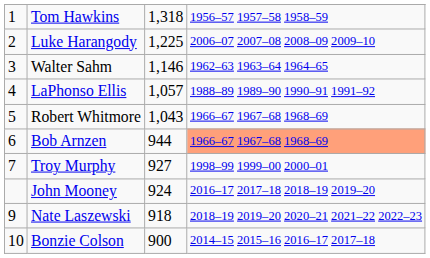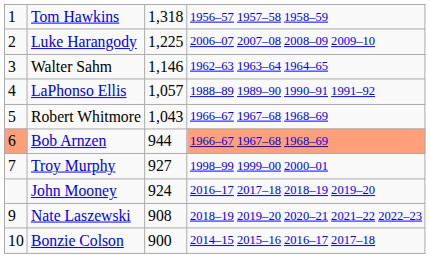Bob Arnzen | column 1: no background -> lightsalmon background
Nate Laszewski | column 3: 918 -> 908
